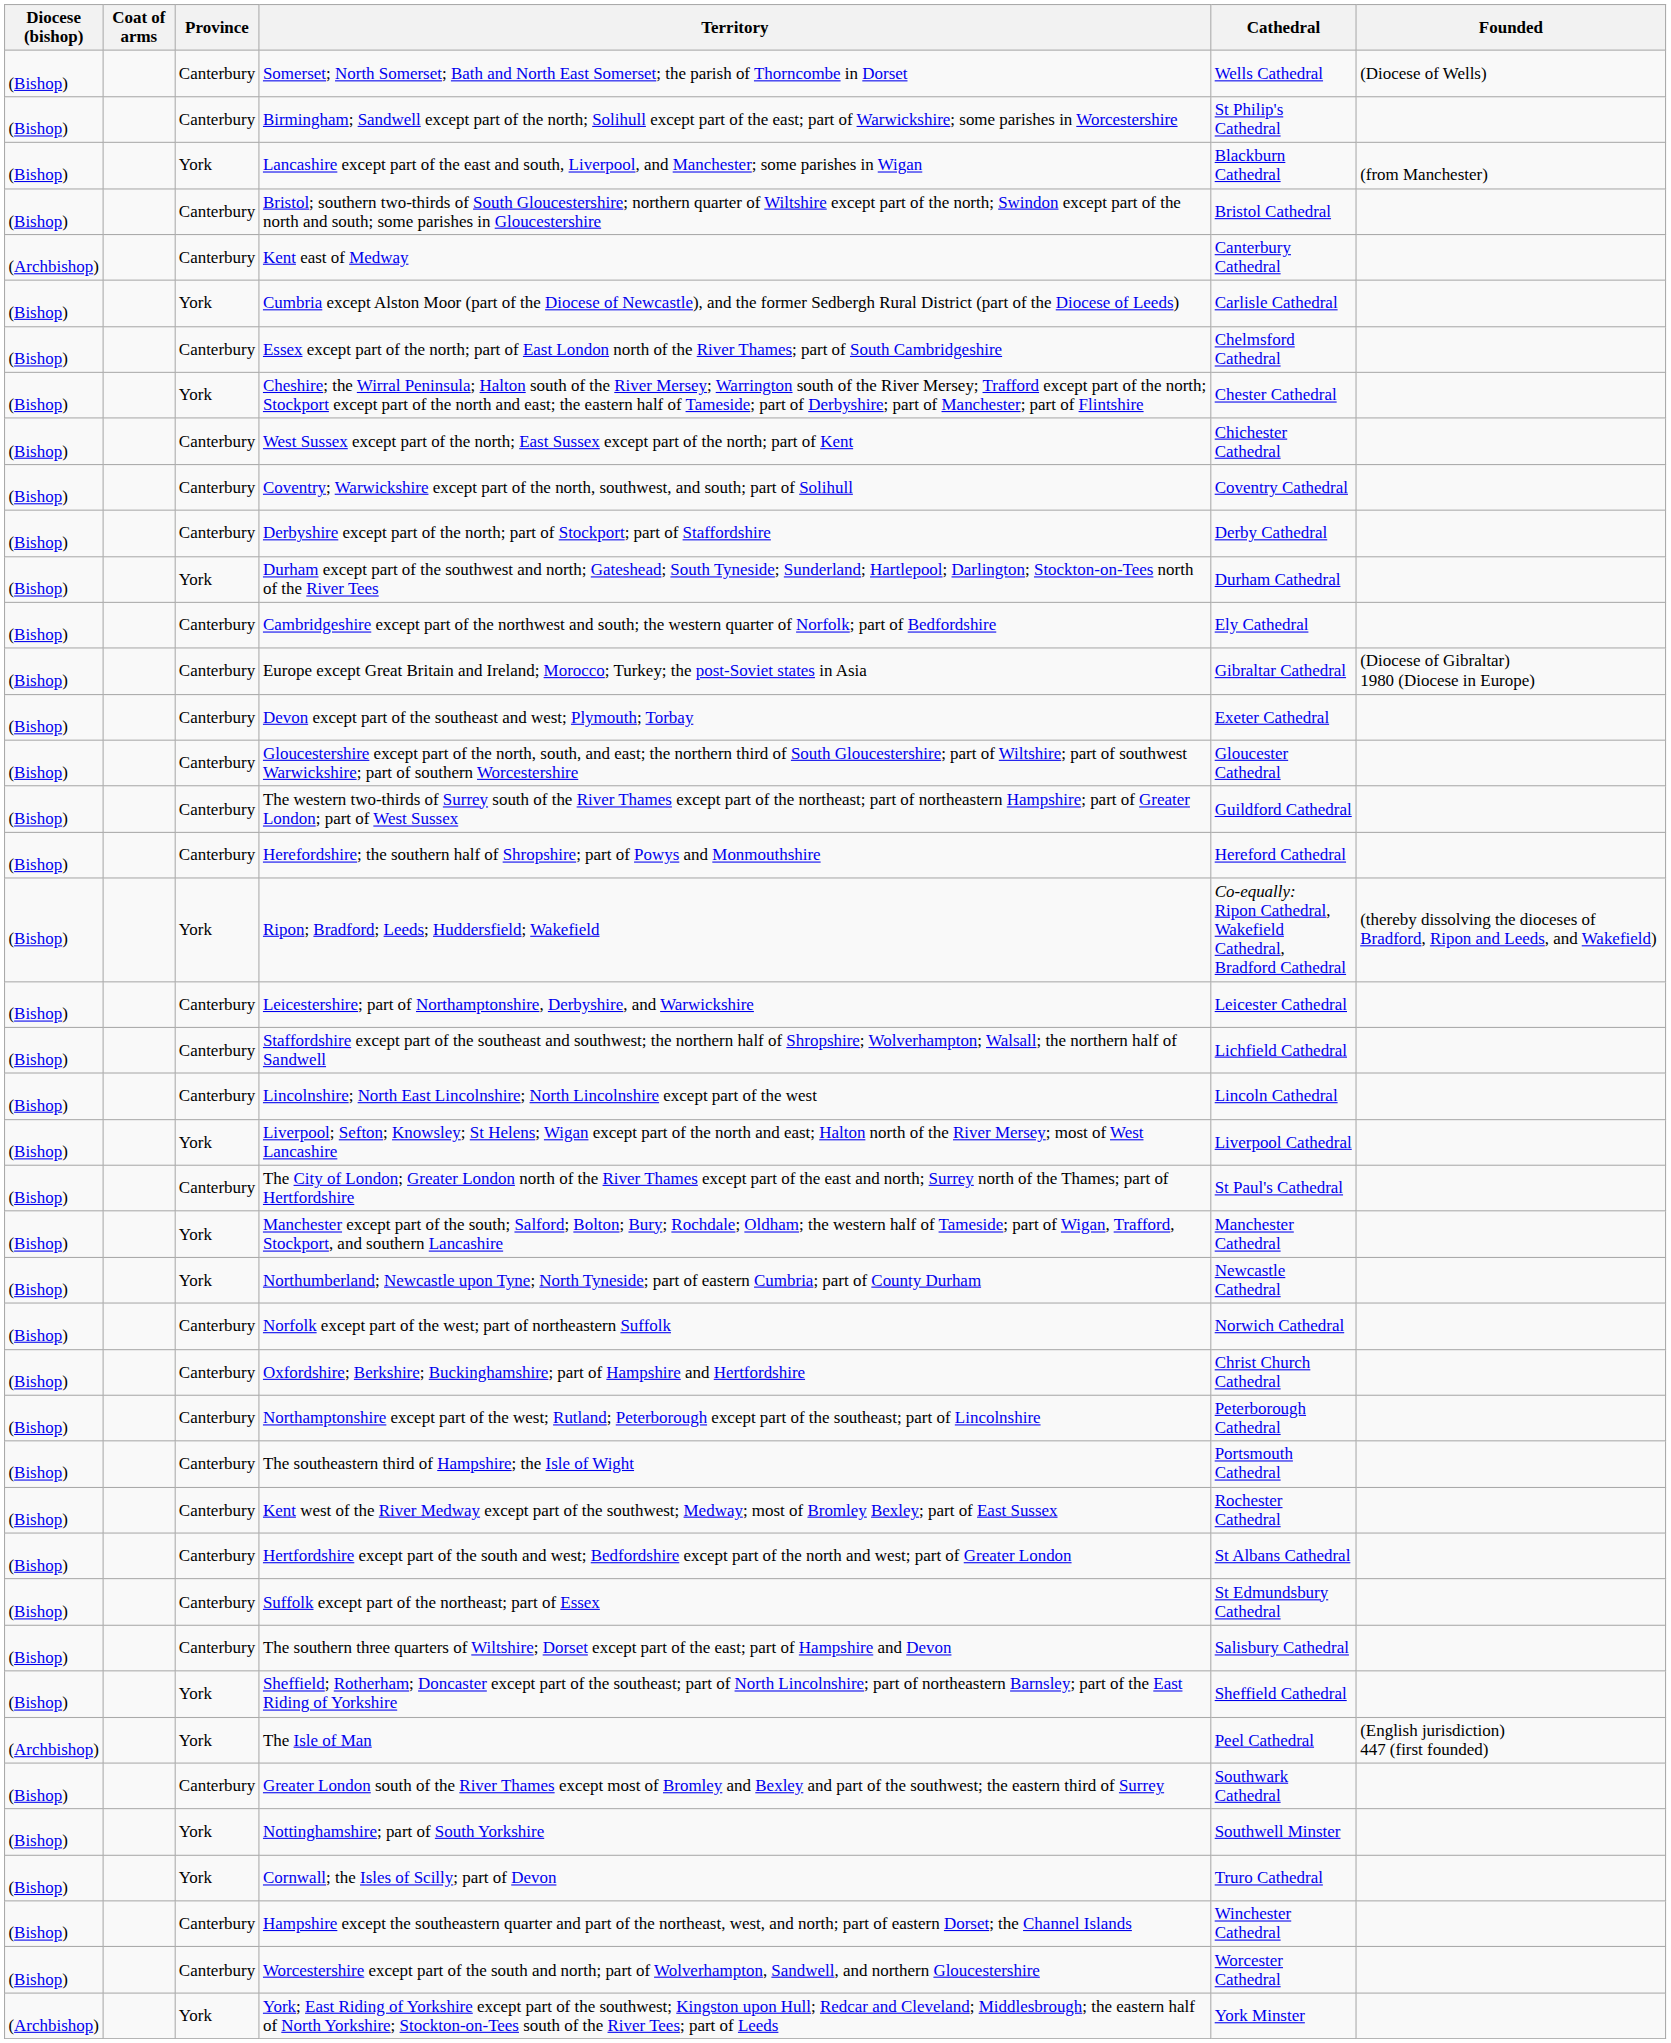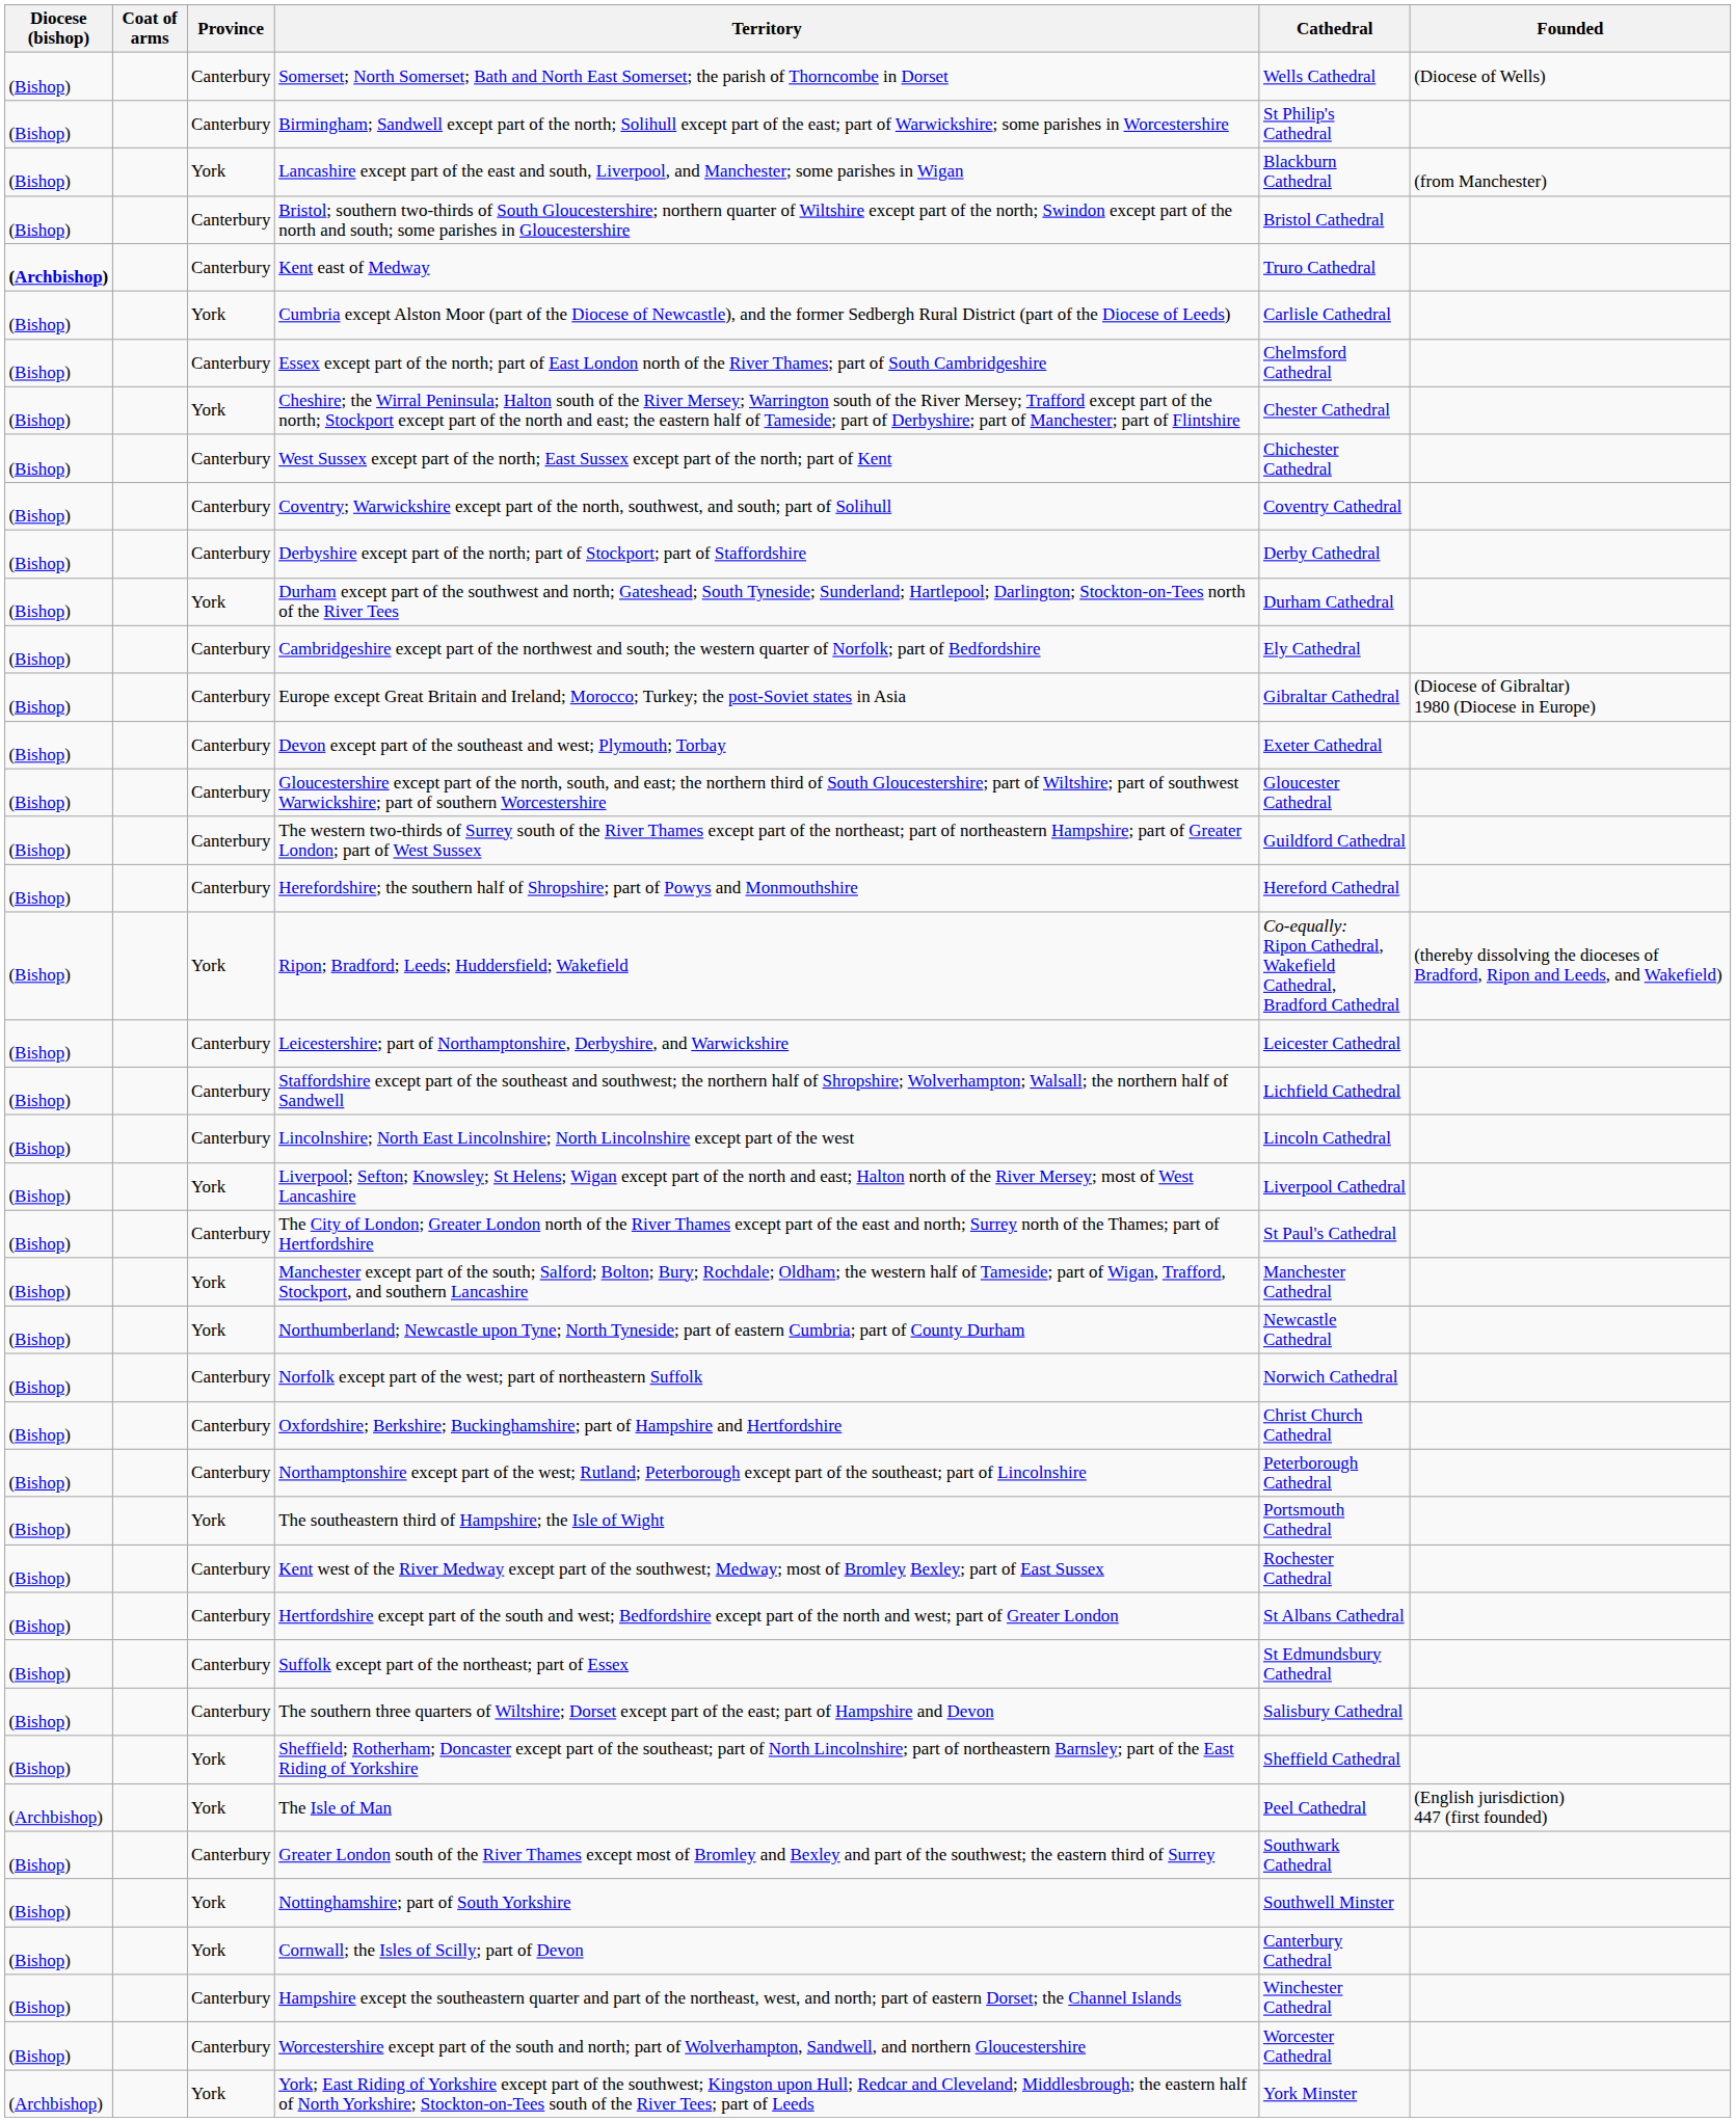Kent east of Medway | Diocese (bishop): normal -> bold
Kent east of Medway | Cathedral: Canterbury Cathedral -> Truro Cathedral
The southeastern third of Hampshire; the Isle of Wight | Province: Canterbury -> York
Cornwall; the Isles of Scilly; part of Devon | Cathedral: Truro Cathedral -> Canterbury Cathedral
